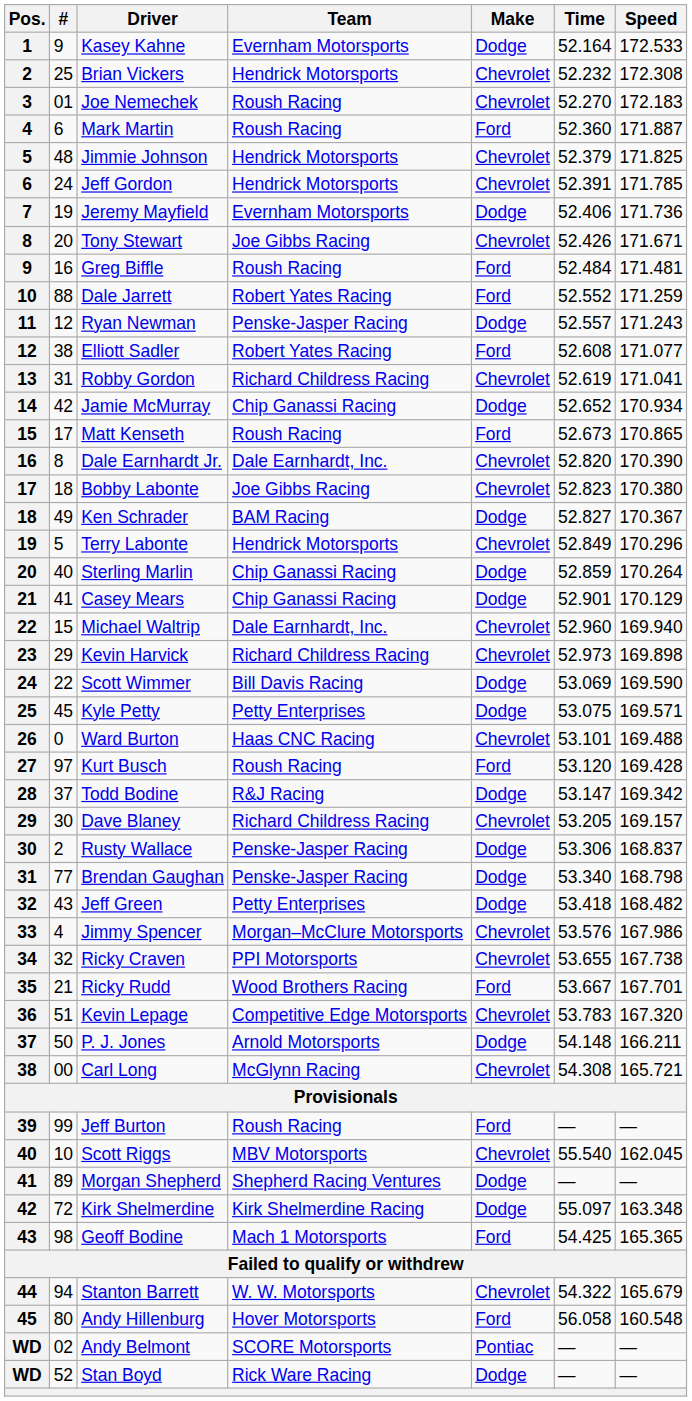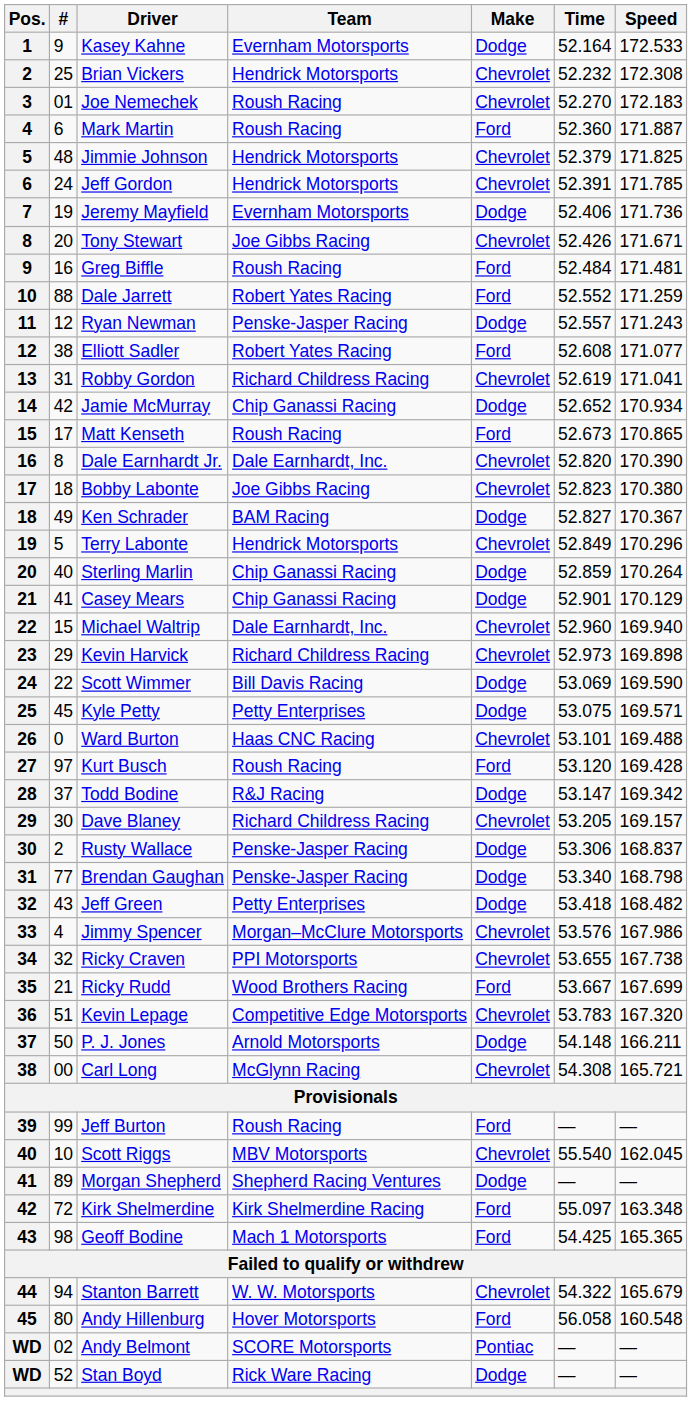Ricky Rudd | Speed: 167.701 -> 167.699
Kirk Shelmerdine | Make: Dodge -> Ford
